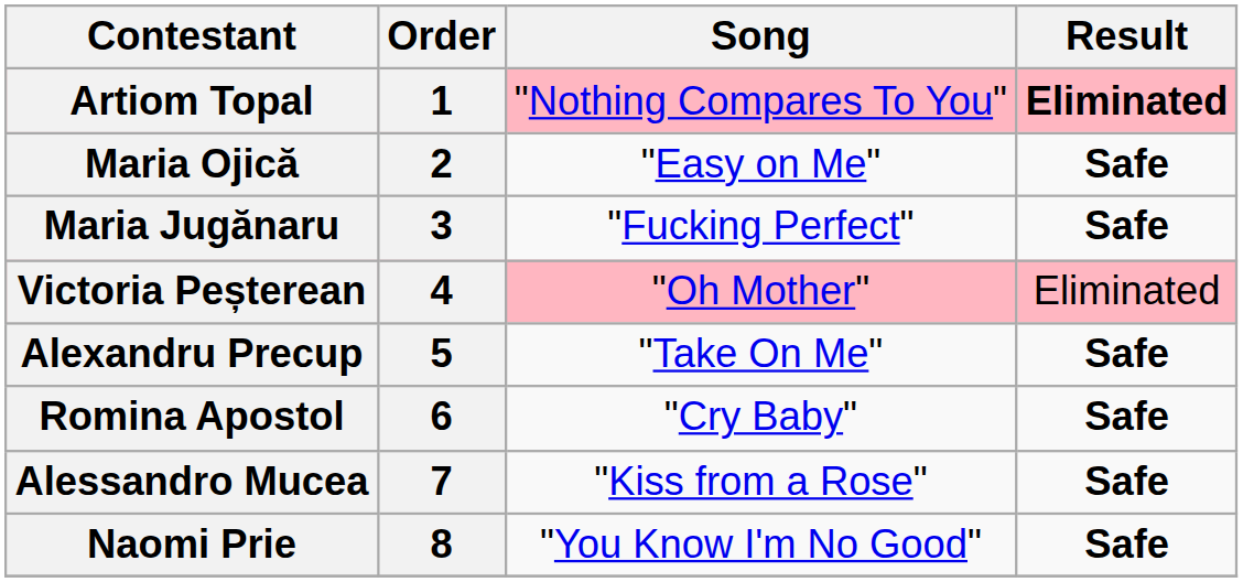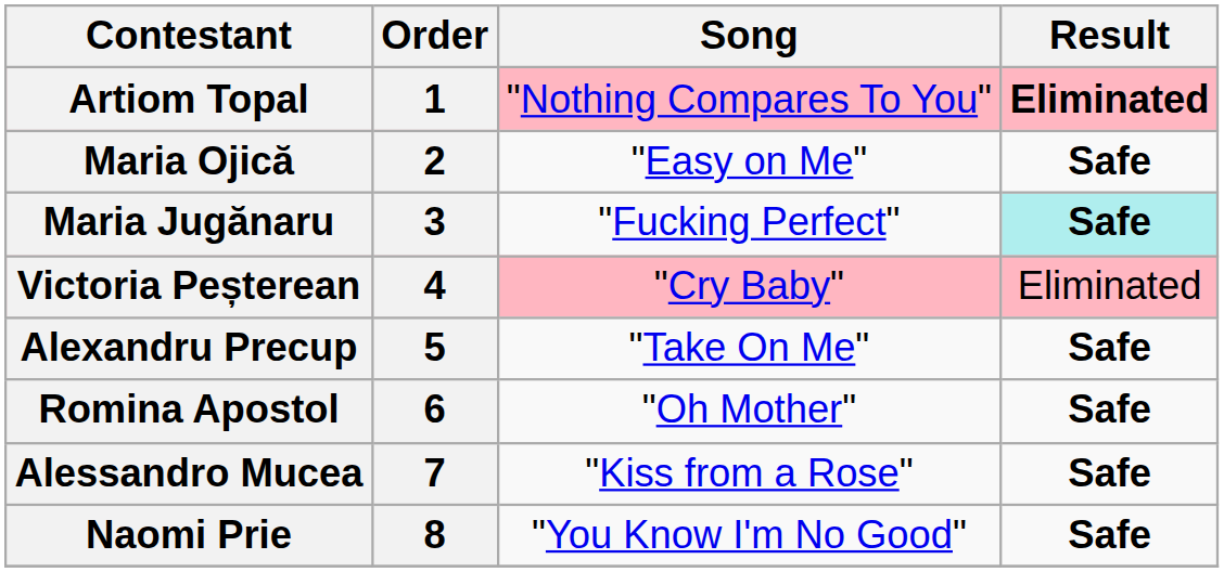Maria Jugănaru | Result: no background -> paleturquoise background
Victoria Peșterean | Song: "Oh Mother" -> "Cry Baby"
Romina Apostol | Song: "Cry Baby" -> "Oh Mother"
